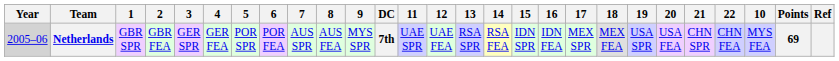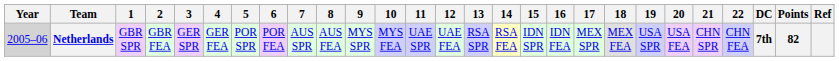columns swapped: 10 <-> DC
Netherlands | Points: 69 -> 82
